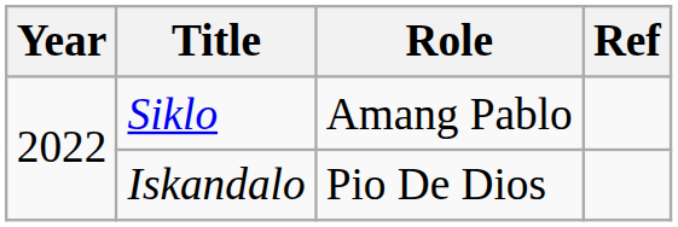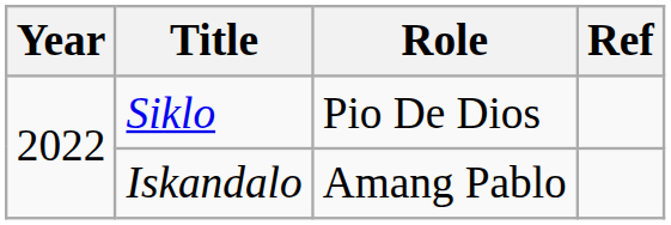Siklo | Role: Amang Pablo -> Pio De Dios
Iskandalo | Role: Pio De Dios -> Amang Pablo
